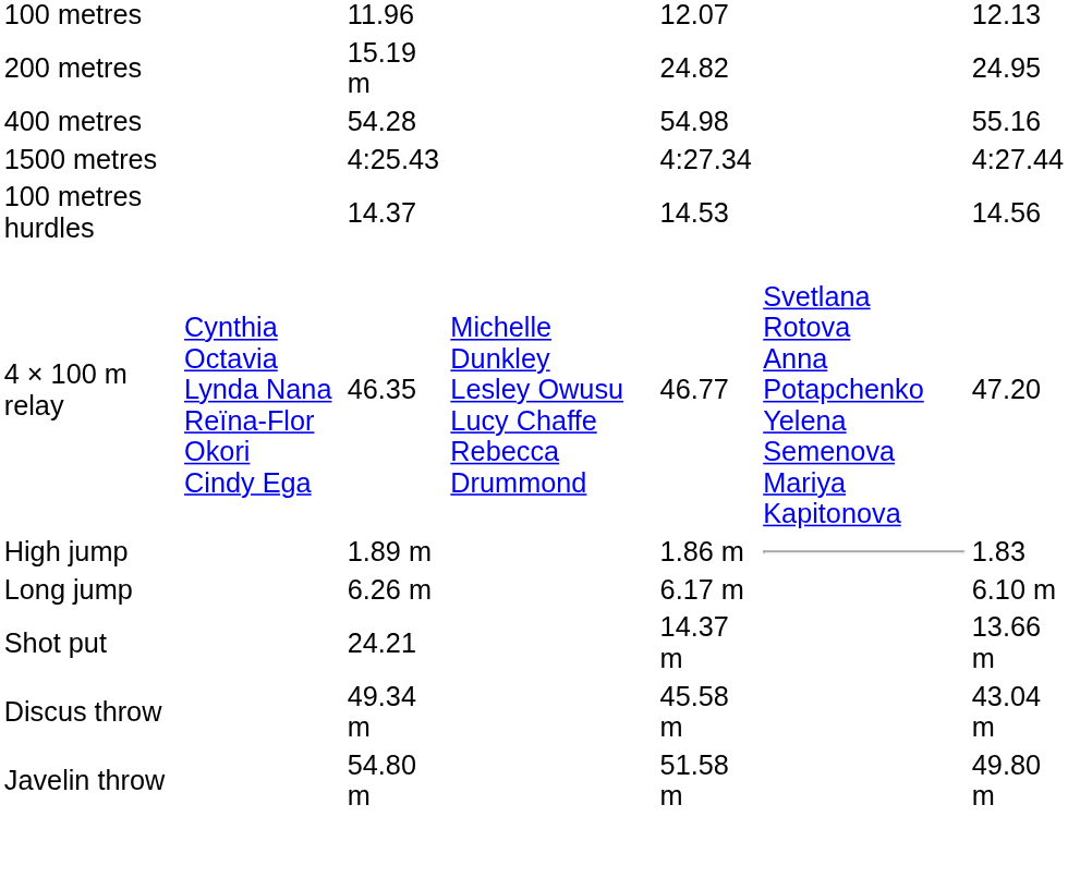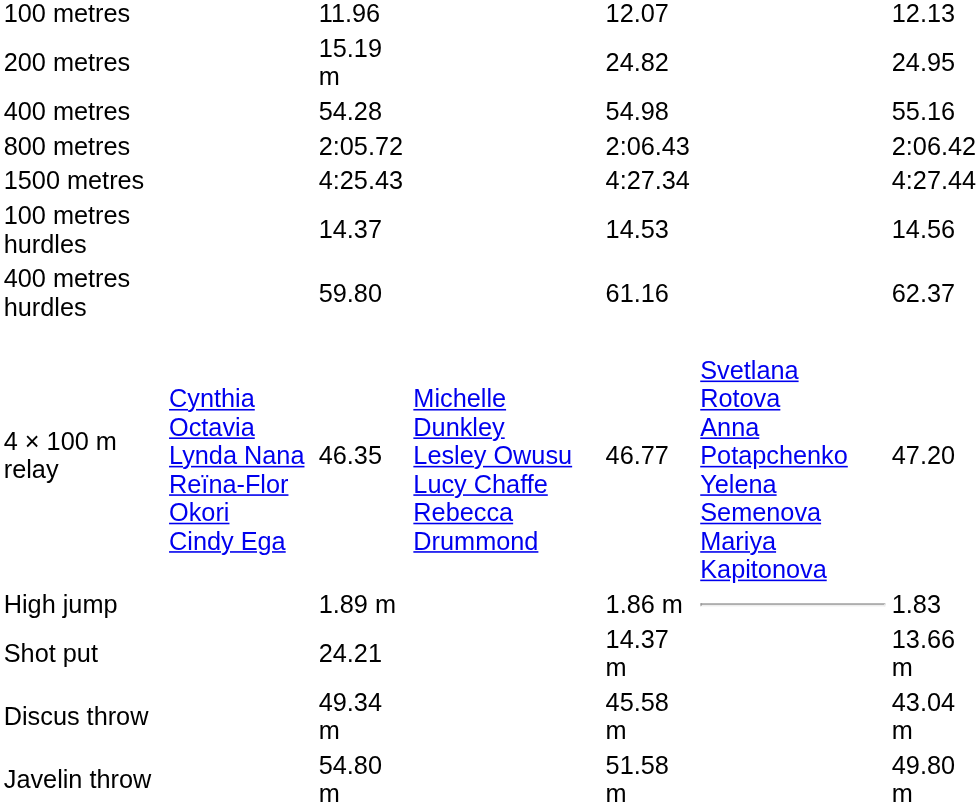+ row: 800 metres | 2:05.72 | 2:06.43 | 2:06.42
+ row: 400 metres hurdles | 59.80 | 61.16 | 62.37
- row: Long jump | 6.26 m | 6.17 m | 6.10 m
